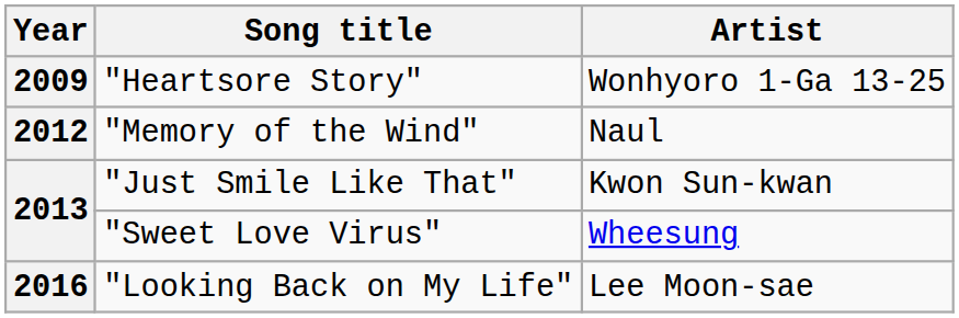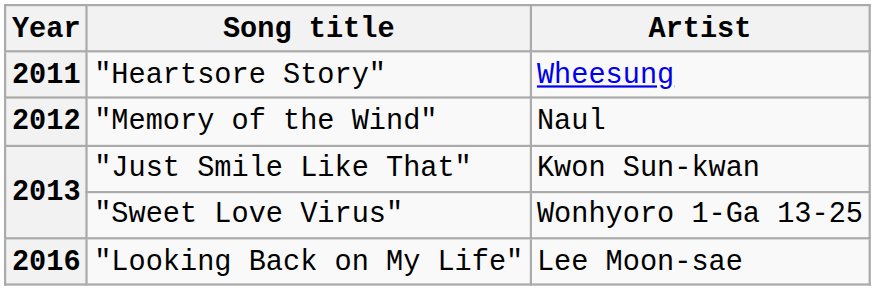"Heartsore Story" | Year: 2009 -> 2011
"Heartsore Story" | Artist: Wonhyoro 1-Ga 13-25 -> Wheesung
"Sweet Love Virus" | Artist: Wheesung -> Wonhyoro 1-Ga 13-25
